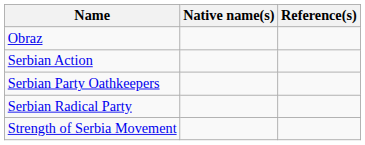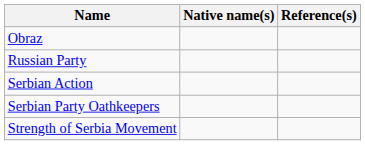+ row: Russian Party
- row: Serbian Radical Party
